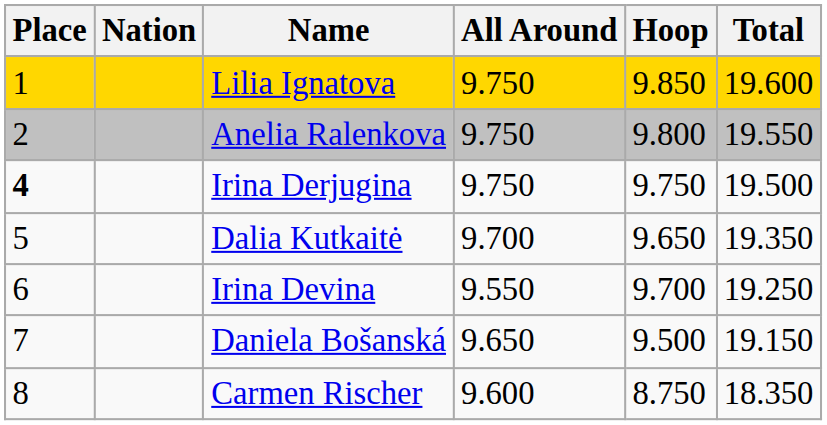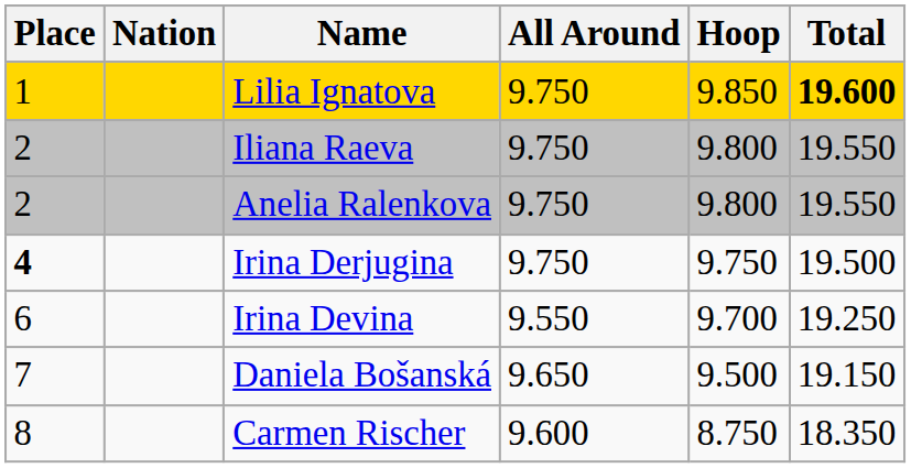Lilia Ignatova | Total: normal -> bold
+ row: 2 | Iliana Raeva | 9.750 | 9.800 | 19.550
- row: 5 | Dalia Kutkaitė | 9.700 | 9.650 | 19.350
